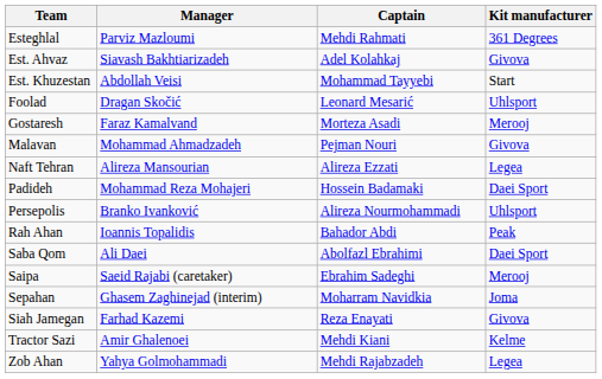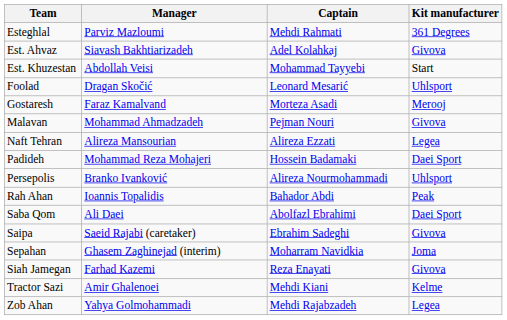Saipa | Kit manufacturer: Merooj -> Givova
